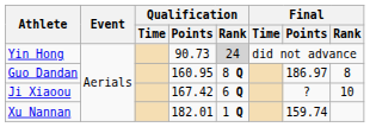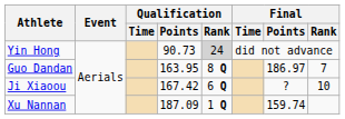Guo Dandan | Qualification / Points: 160.95 -> 163.95
Guo Dandan | Final / Rank: 8 -> 7
Xu Nannan | Qualification / Points: 182.01 -> 187.09
